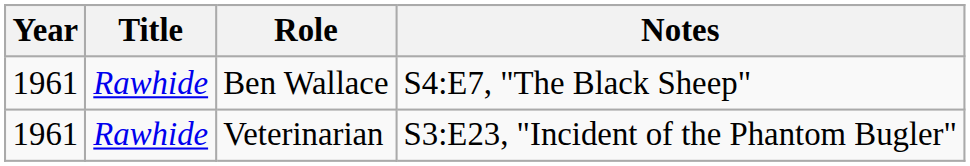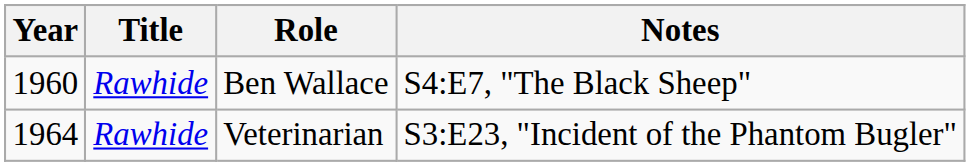Ben Wallace | Year: 1961 -> 1960
Veterinarian | Year: 1961 -> 1964
